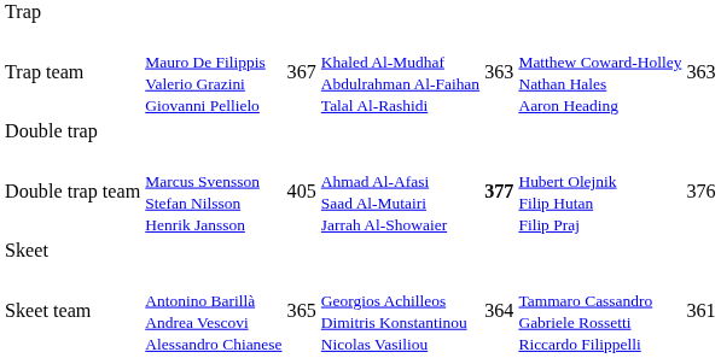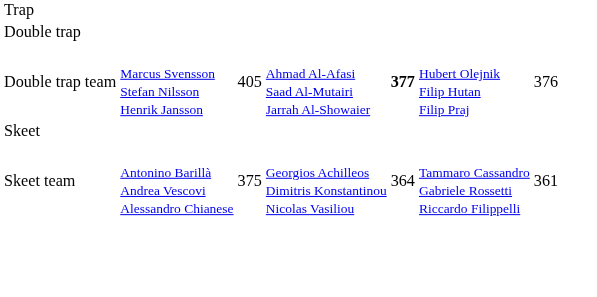- row: Trap team | Mauro De Filippis Valerio Grazini Giovanni Pellielo | 367 | Khaled Al-Mudhaf Abdulrahman Al-Faihan Talal Al-Rashidi | 363 | Matthew Coward-Holley Nathan Hales Aaron Heading | 363
Skeet team | column 3: 365 -> 375
